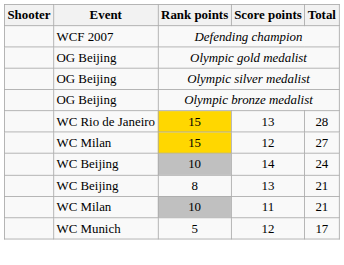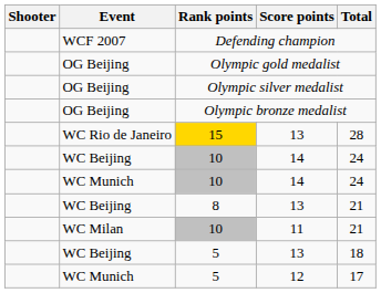- row: WC Milan | 15 | 12 | 27
+ row: WC Munich | 10 | 14 | 24
+ row: WC Beijing | 5 | 13 | 18
